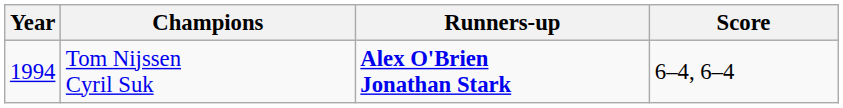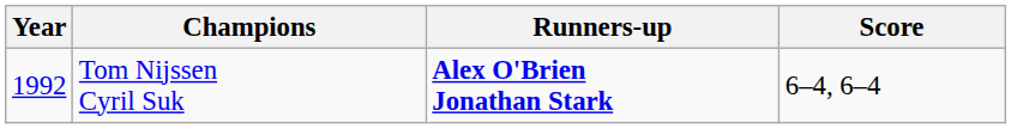Tom Nijssen Cyril Suk | Year: 1994 -> 1992
